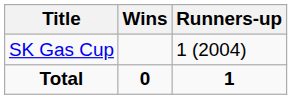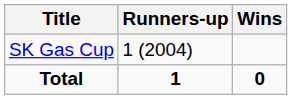columns swapped: Wins <-> Runners-up
